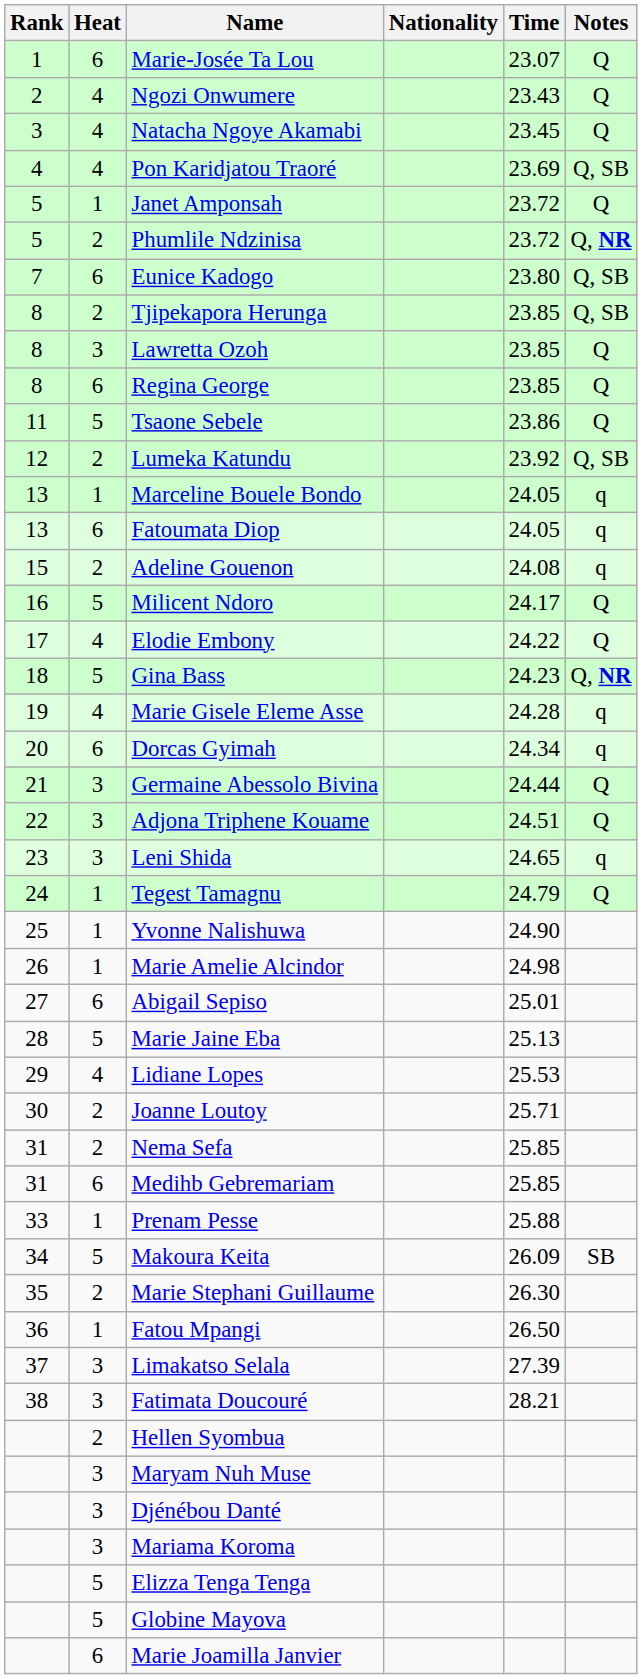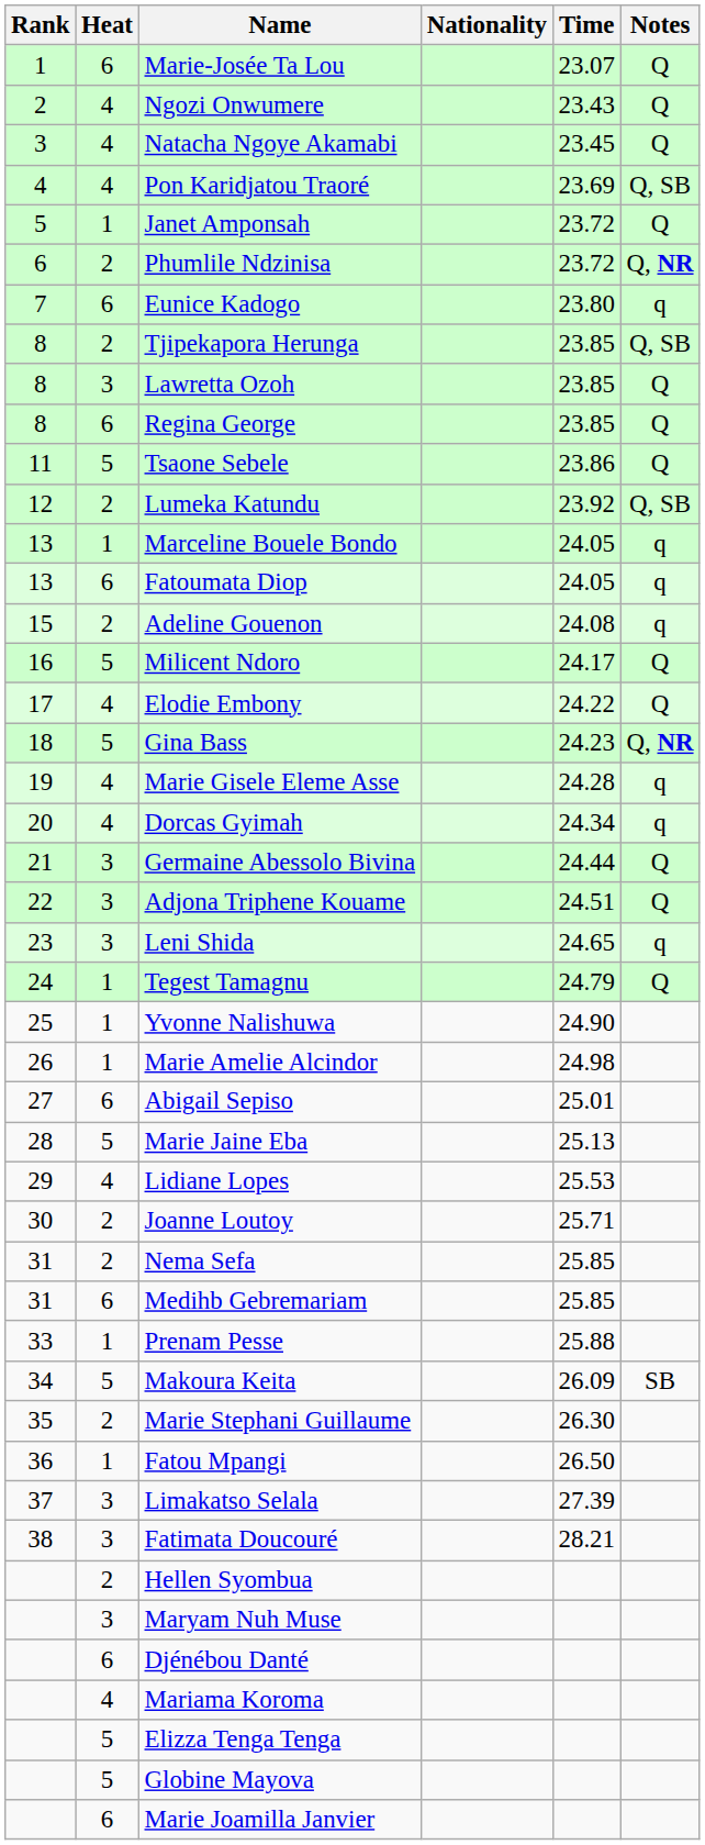Phumlile Ndzinisa | Rank: 5 -> 6
Eunice Kadogo | Notes: Q, SB -> q
Dorcas Gyimah | Heat: 6 -> 4
Djénébou Danté | Heat: 3 -> 6
Mariama Koroma | Heat: 3 -> 4
